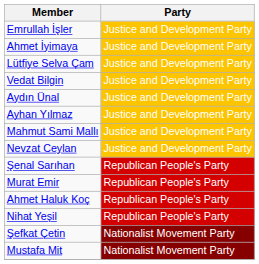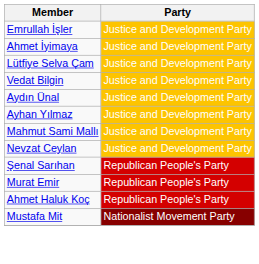- row: Nihat Yeşil | Republican People's Party
- row: Şefkat Çetin | Nationalist Movement Party
